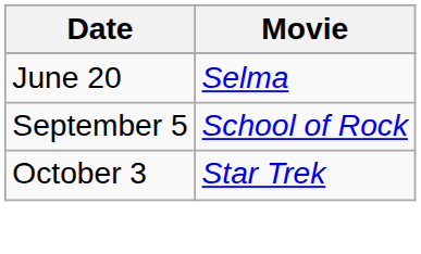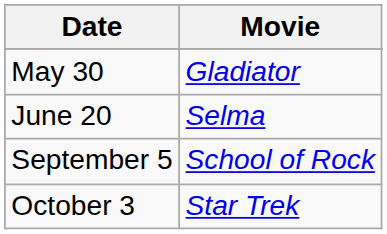+ row: May 30 | Gladiator
